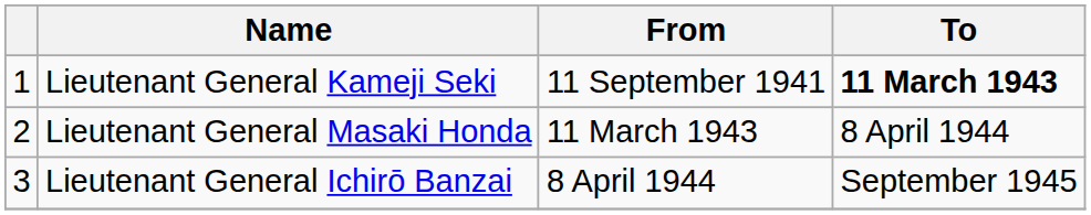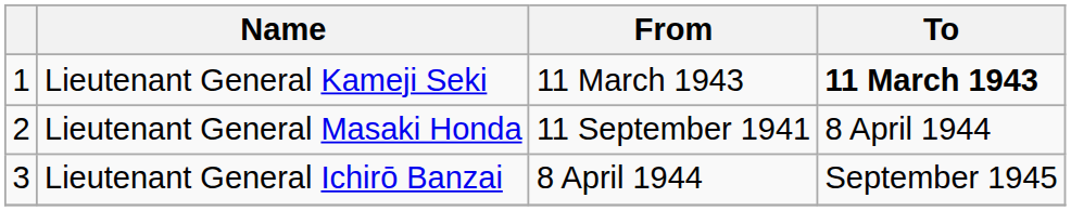Lieutenant General Kameji Seki | From: 11 September 1941 -> 11 March 1943
Lieutenant General Masaki Honda | From: 11 March 1943 -> 11 September 1941
